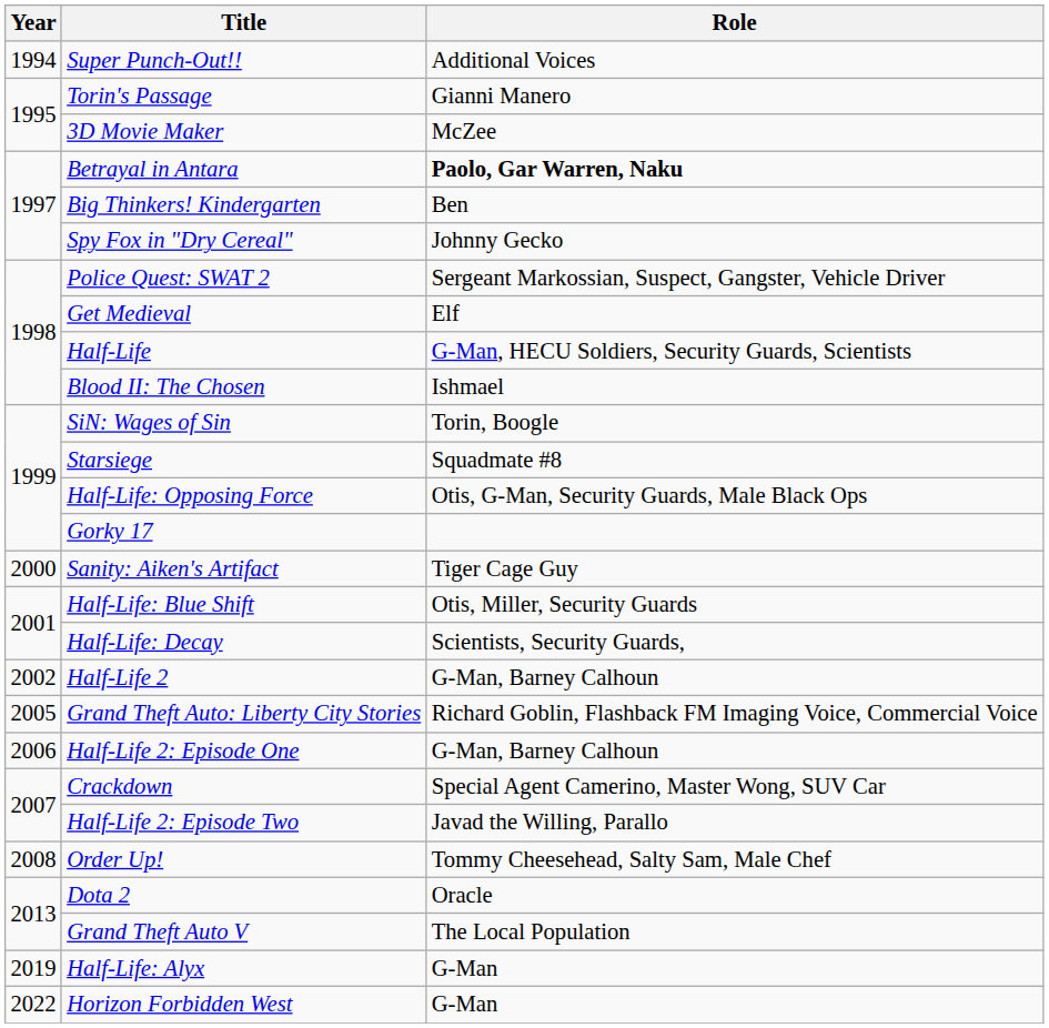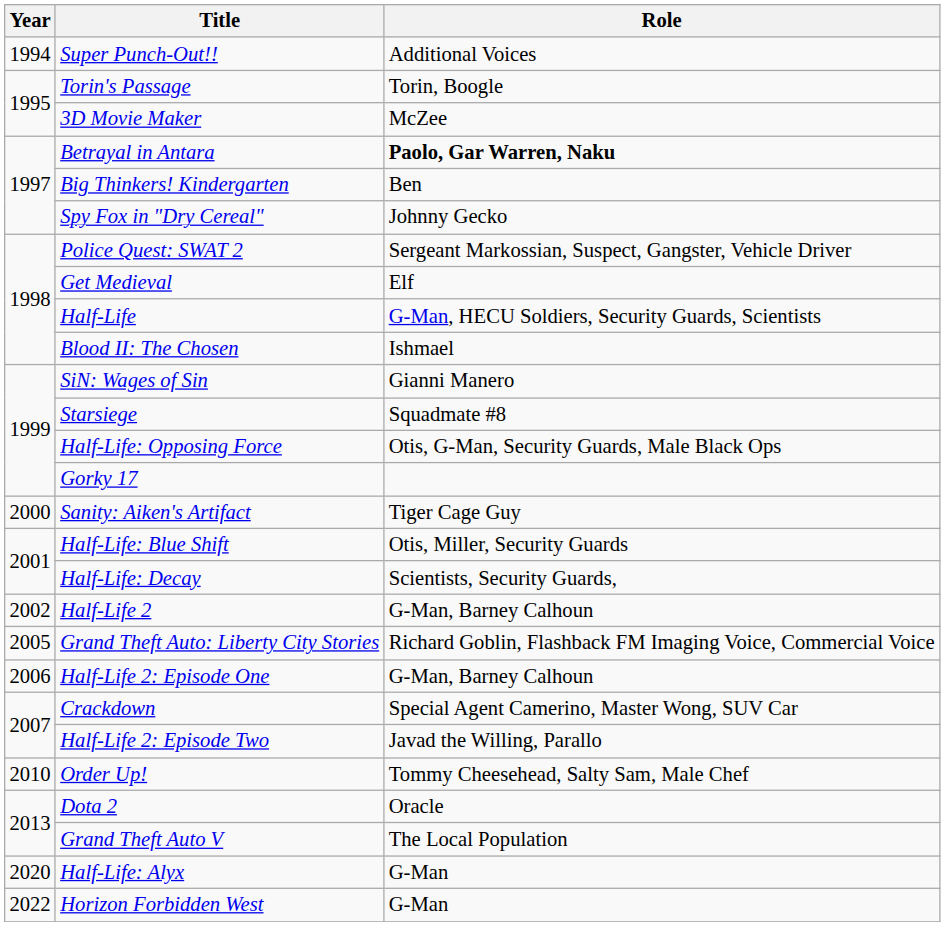Torin's Passage | Role: Gianni Manero -> Torin, Boogle
SiN: Wages of Sin | Role: Torin, Boogle -> Gianni Manero
Order Up! | Year: 2008 -> 2010
Half-Life: Alyx | Year: 2019 -> 2020
